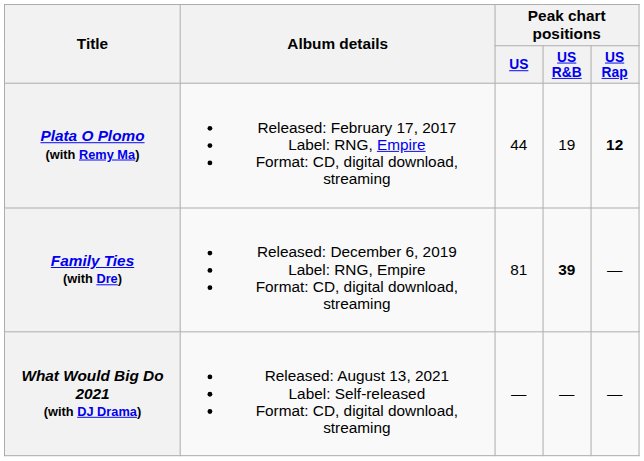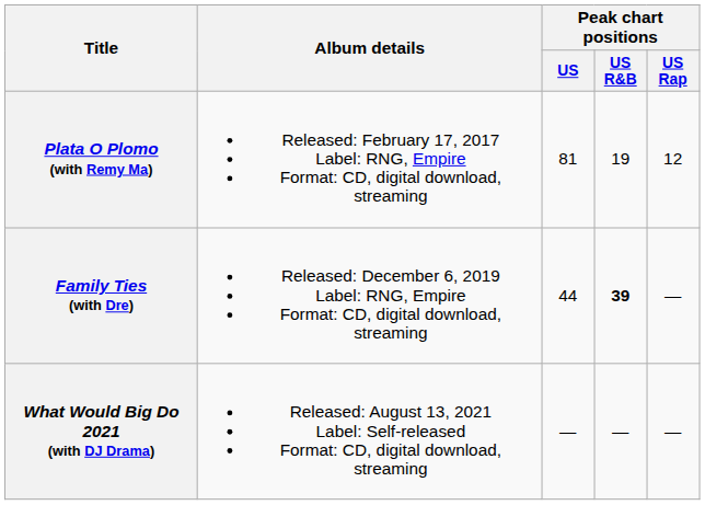Plata O Plomo (with Remy Ma) | Peak chart positions / US: 44 -> 81
Plata O Plomo (with Remy Ma) | Peak chart positions / US Rap: bold -> normal
Family Ties (with Dre) | Peak chart positions / US: 81 -> 44
